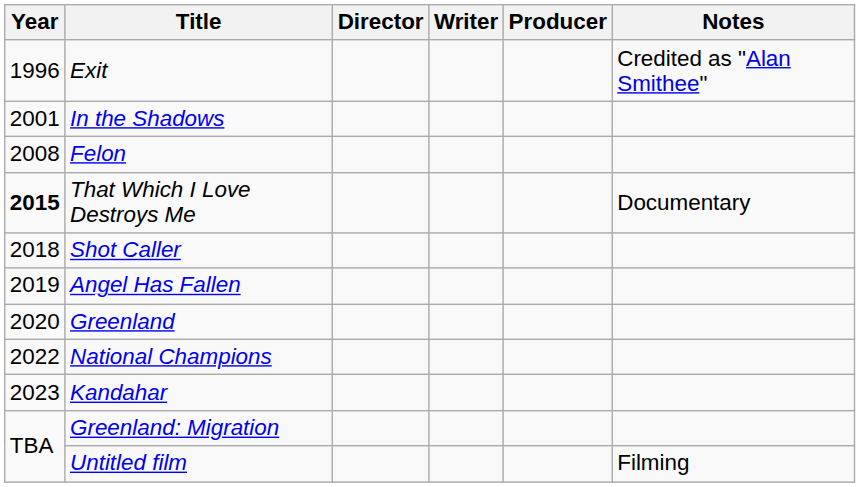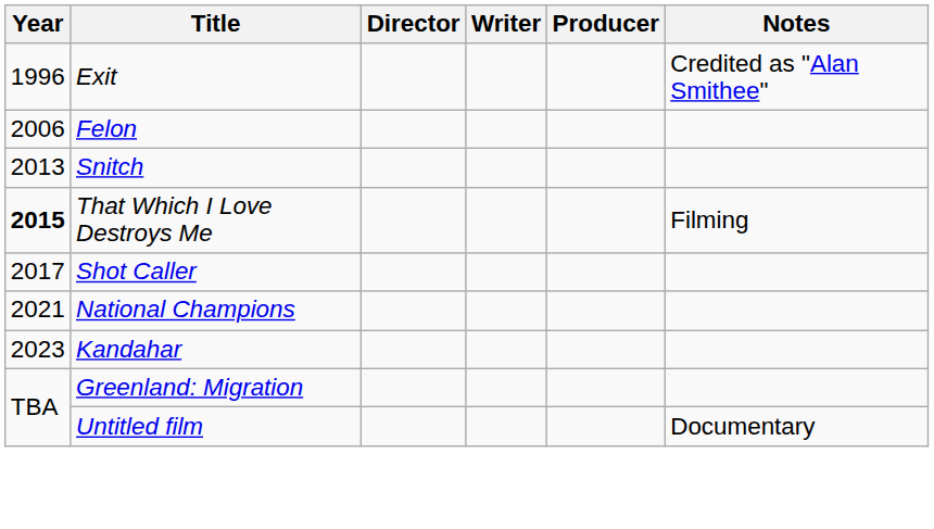- row: 2001 | In the Shadows
Felon | Year: 2008 -> 2006
+ row: 2013 | Snitch
That Which I Love Destroys Me | Notes: Documentary -> Filming
Shot Caller | Year: 2018 -> 2017
- row: 2019 | Angel Has Fallen
- row: 2020 | Greenland
National Champions | Year: 2022 -> 2021
Untitled film | Notes: Filming -> Documentary
